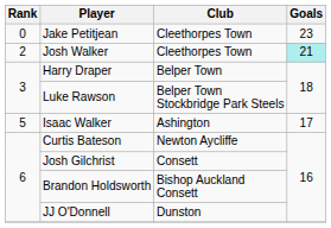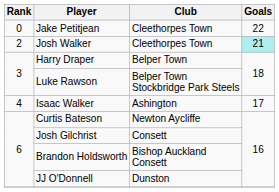Jake Petitjean | Goals: 23 -> 22
Isaac Walker | Rank: 5 -> 4
